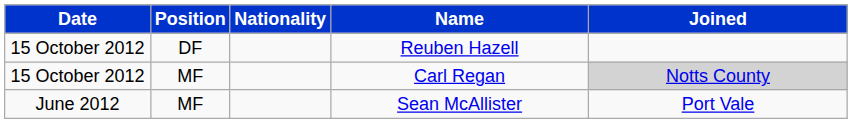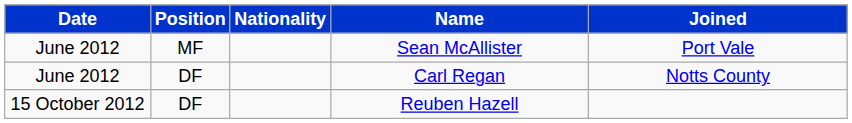rows swapped: Sean McAllister <-> Reuben Hazell
Carl Regan | Date: 15 October 2012 -> June 2012
Carl Regan | Position: MF -> DF
Carl Regan | Joined: lightgrey background -> no background
